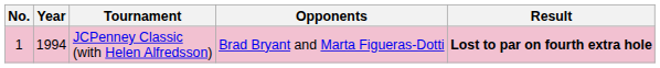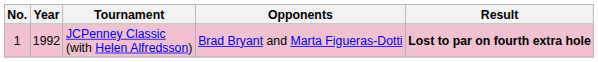JCPenney Classic (with Helen Alfredsson) | Year: 1994 -> 1992
